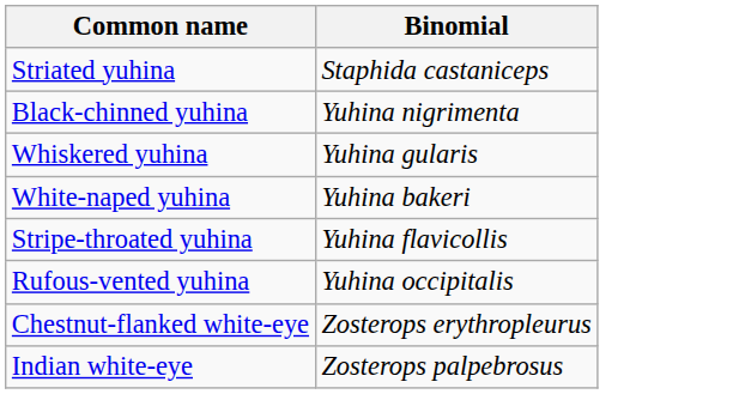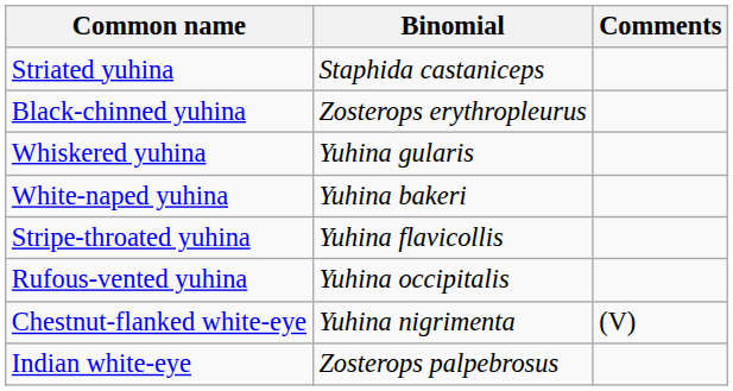+ column: Comments | (V)
Black-chinned yuhina | Binomial: Yuhina nigrimenta -> Zosterops erythropleurus
Chestnut-flanked white-eye | Binomial: Zosterops erythropleurus -> Yuhina nigrimenta
